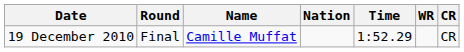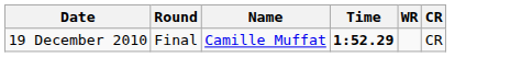- column: Nation
19 December 2010 | Time: normal -> bold
